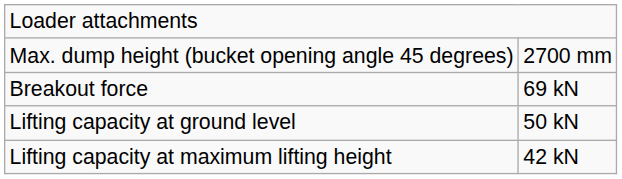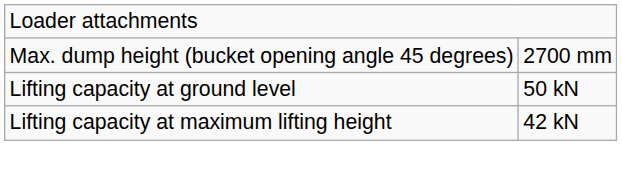- row: Breakout force | 69 kN
